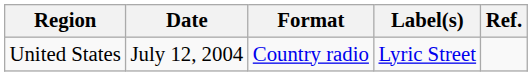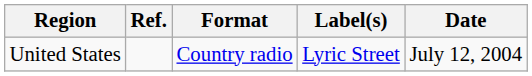columns swapped: Date <-> Ref.
